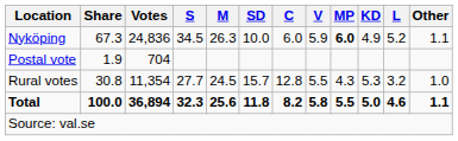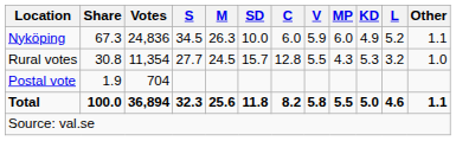Nyköping | MP: bold -> normal
rows swapped: Rural votes <-> Postal vote
